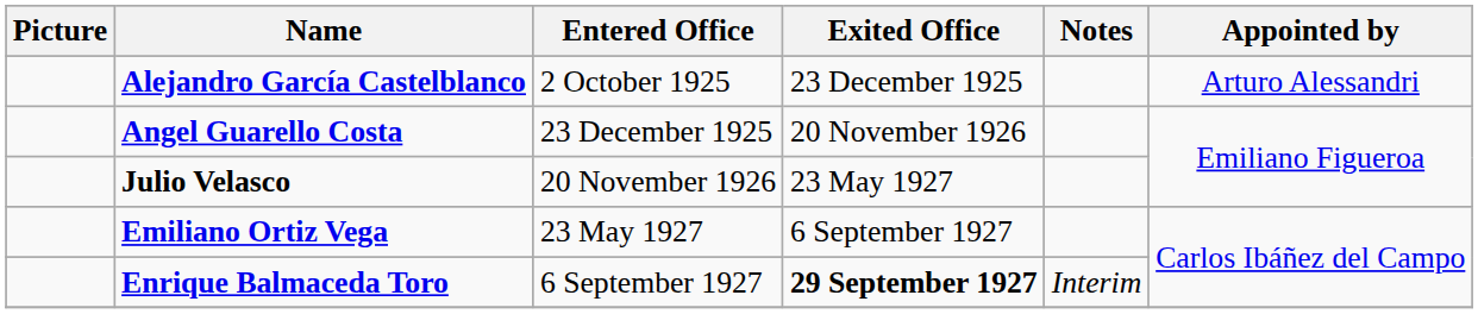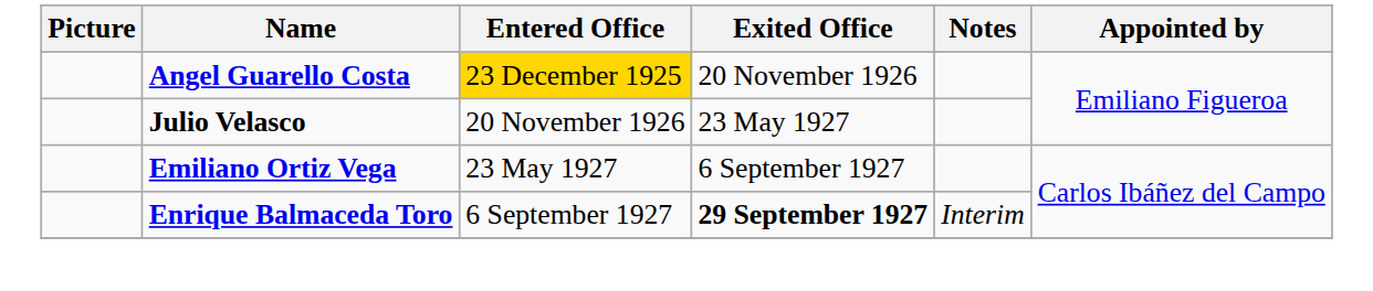- row: Alejandro García Castelblanco | 2 October 1925 | 23 December 1925 | Arturo Alessandri
Angel Guarello Costa | Entered Office: no background -> gold background
